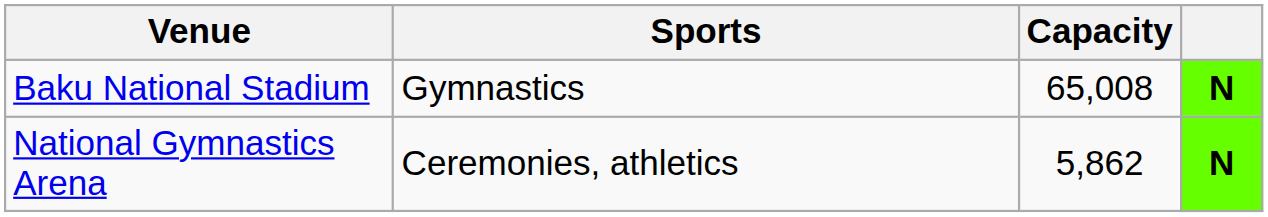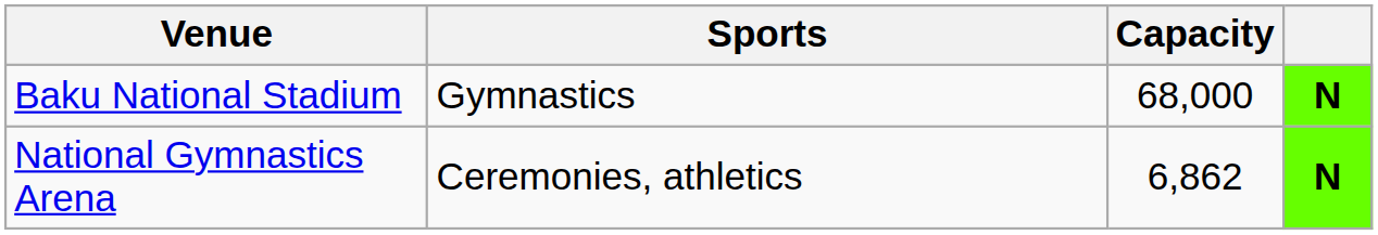Baku National Stadium | Capacity: 65,008 -> 68,000
National Gymnastics Arena | Capacity: 5,862 -> 6,862
